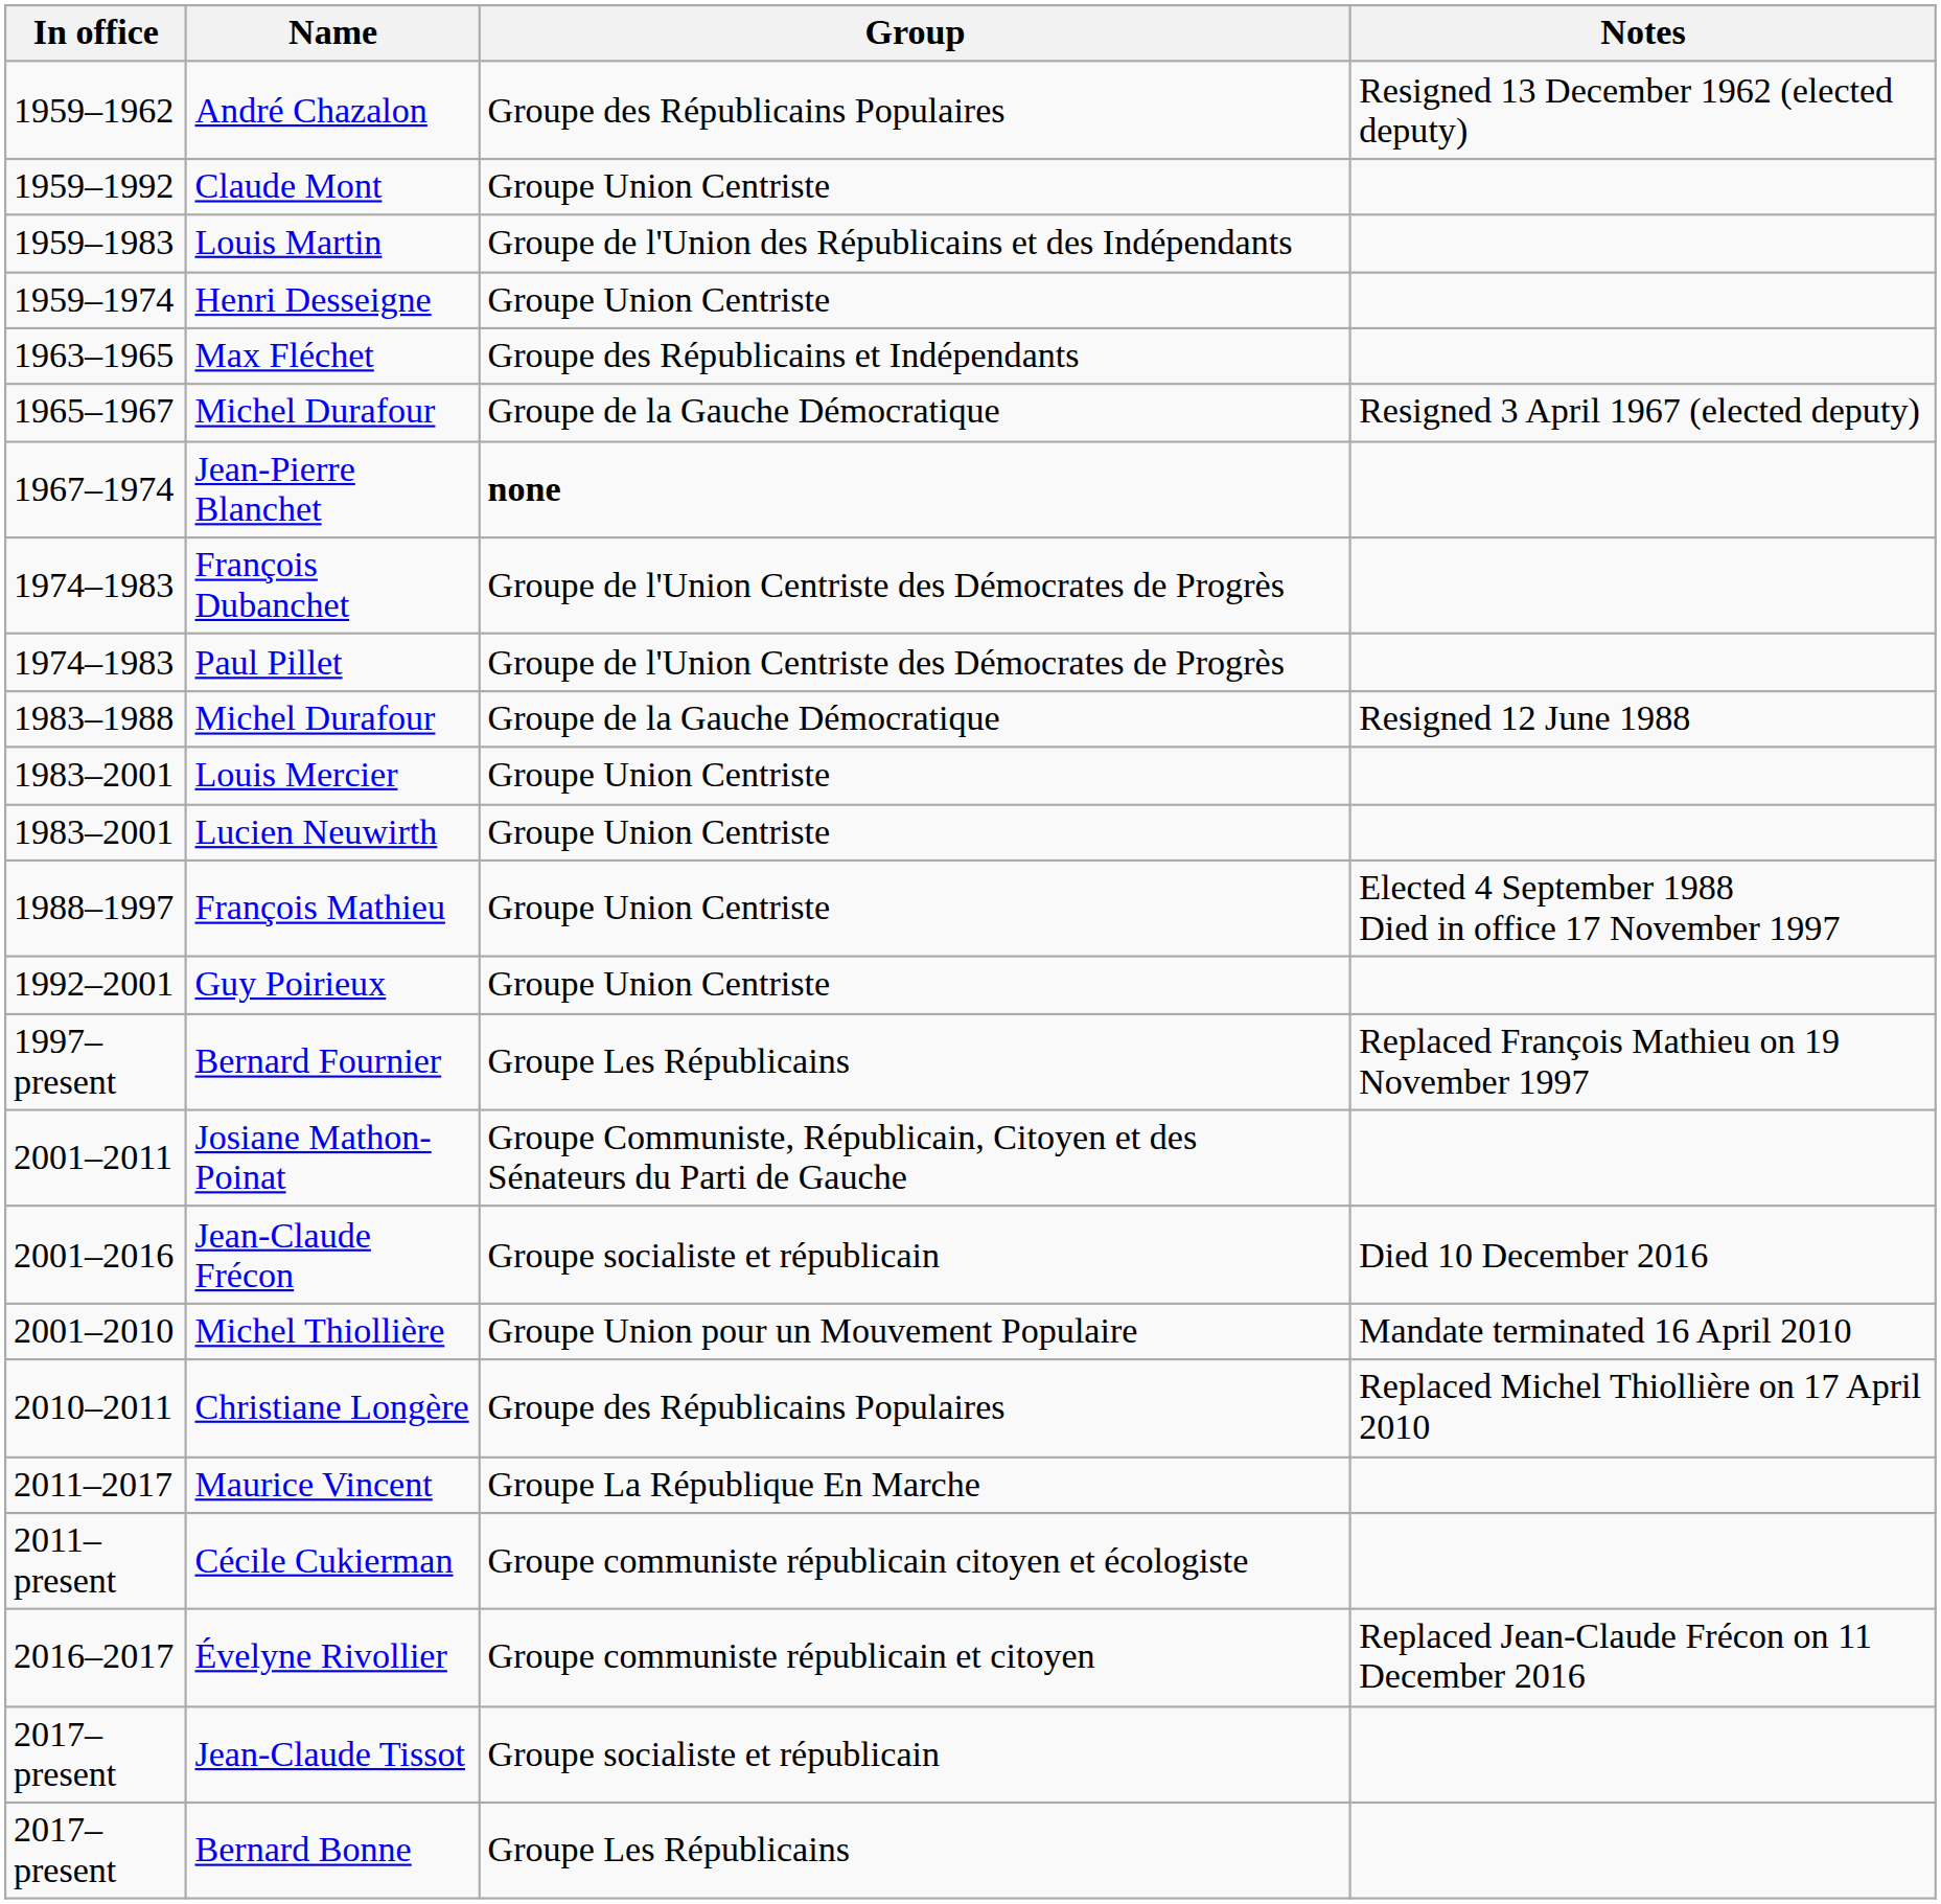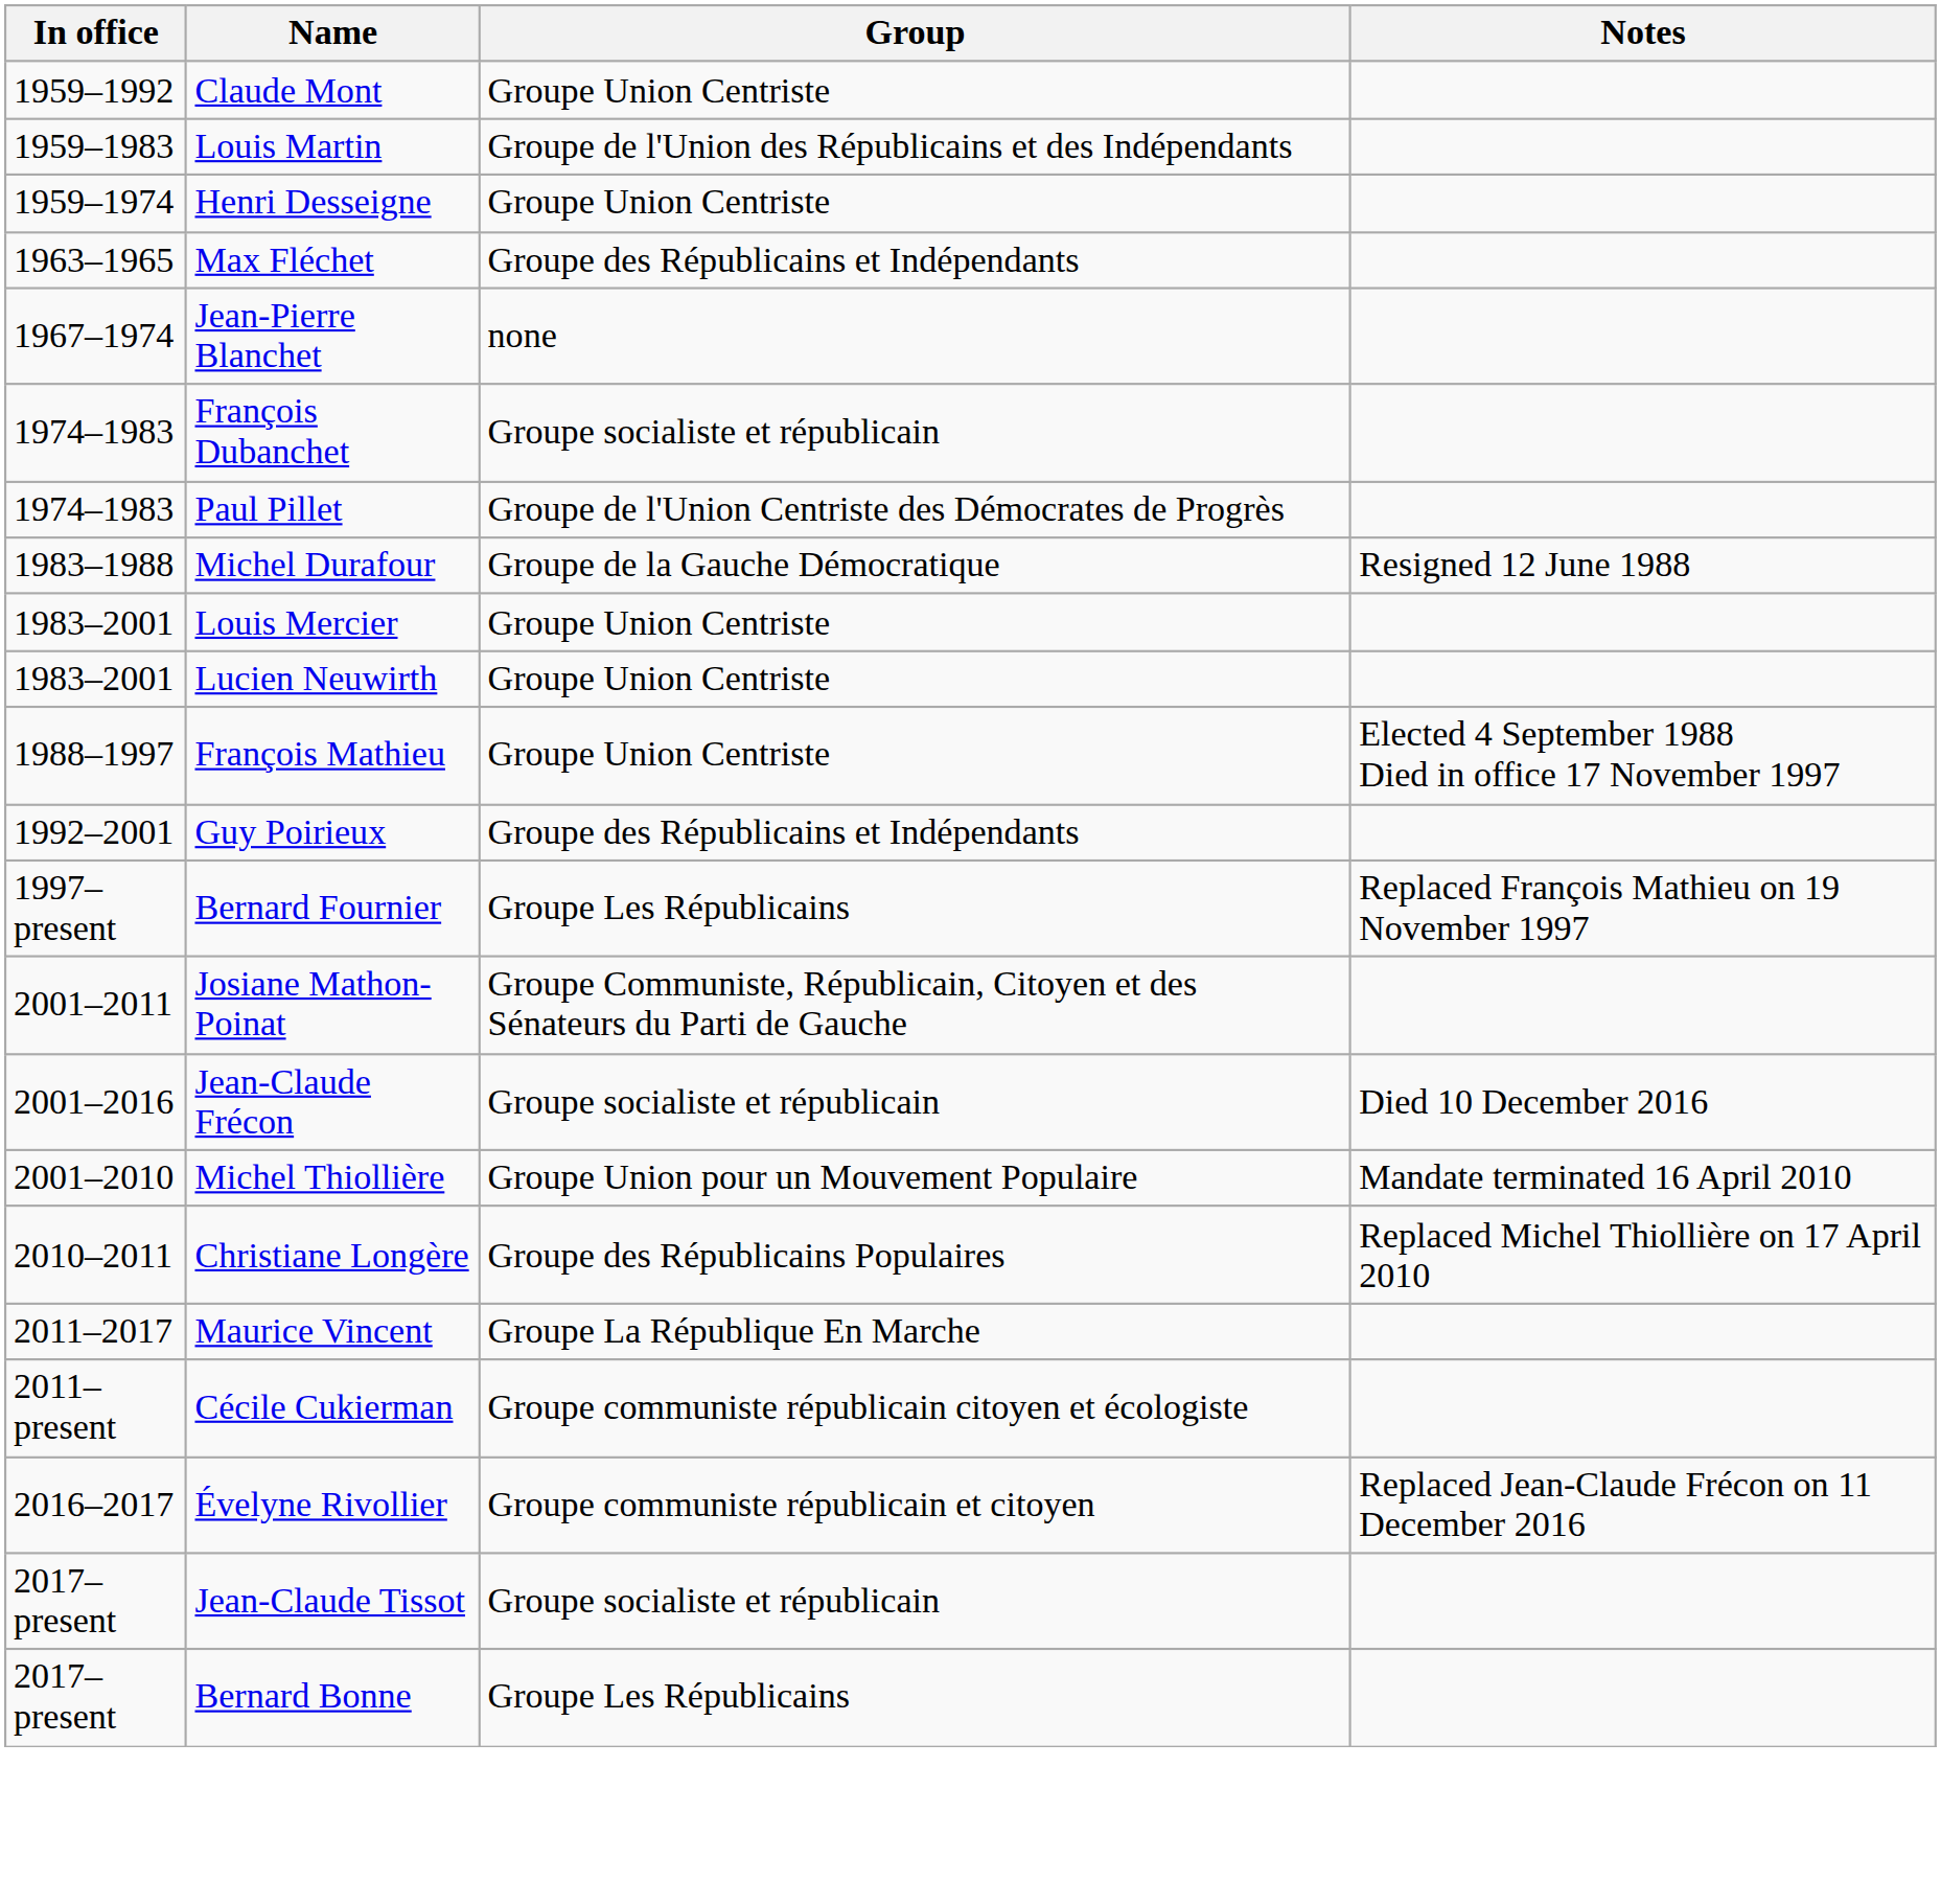- row: 1959–1962 | André Chazalon | Groupe des Républicains Populaires | Resigned 13 December 1962 (elected deputy)
- row: 1965–1967 | Michel Durafour | Groupe de la Gauche Démocratique | Resigned 3 April 1967 (elected deputy)
Jean-Pierre Blanchet | Group: bold -> normal
François Dubanchet | Group: Groupe de l'Union Centriste des Démocrates de Progrès -> Groupe socialiste et républicain
Guy Poirieux | Group: Groupe Union Centriste -> Groupe des Républicains et Indépendants
